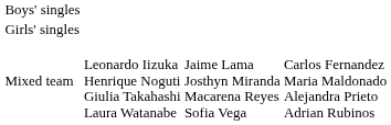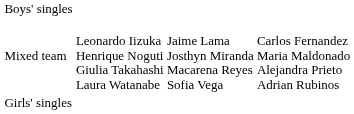rows swapped: Girls' singles <-> Mixed team
